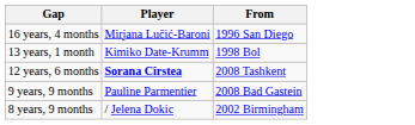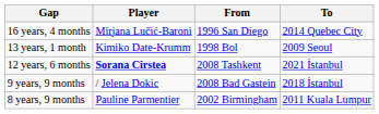+ column: To | 2014 Quebec City | 2009 Seoul | 2021 İstanbul | 2018 İstanbul | 2011 Kuala Lumpur
9 years, 9 months | Player: Pauline Parmentier -> / Jelena Dokic
8 years, 9 months | Player: / Jelena Dokic -> Pauline Parmentier
